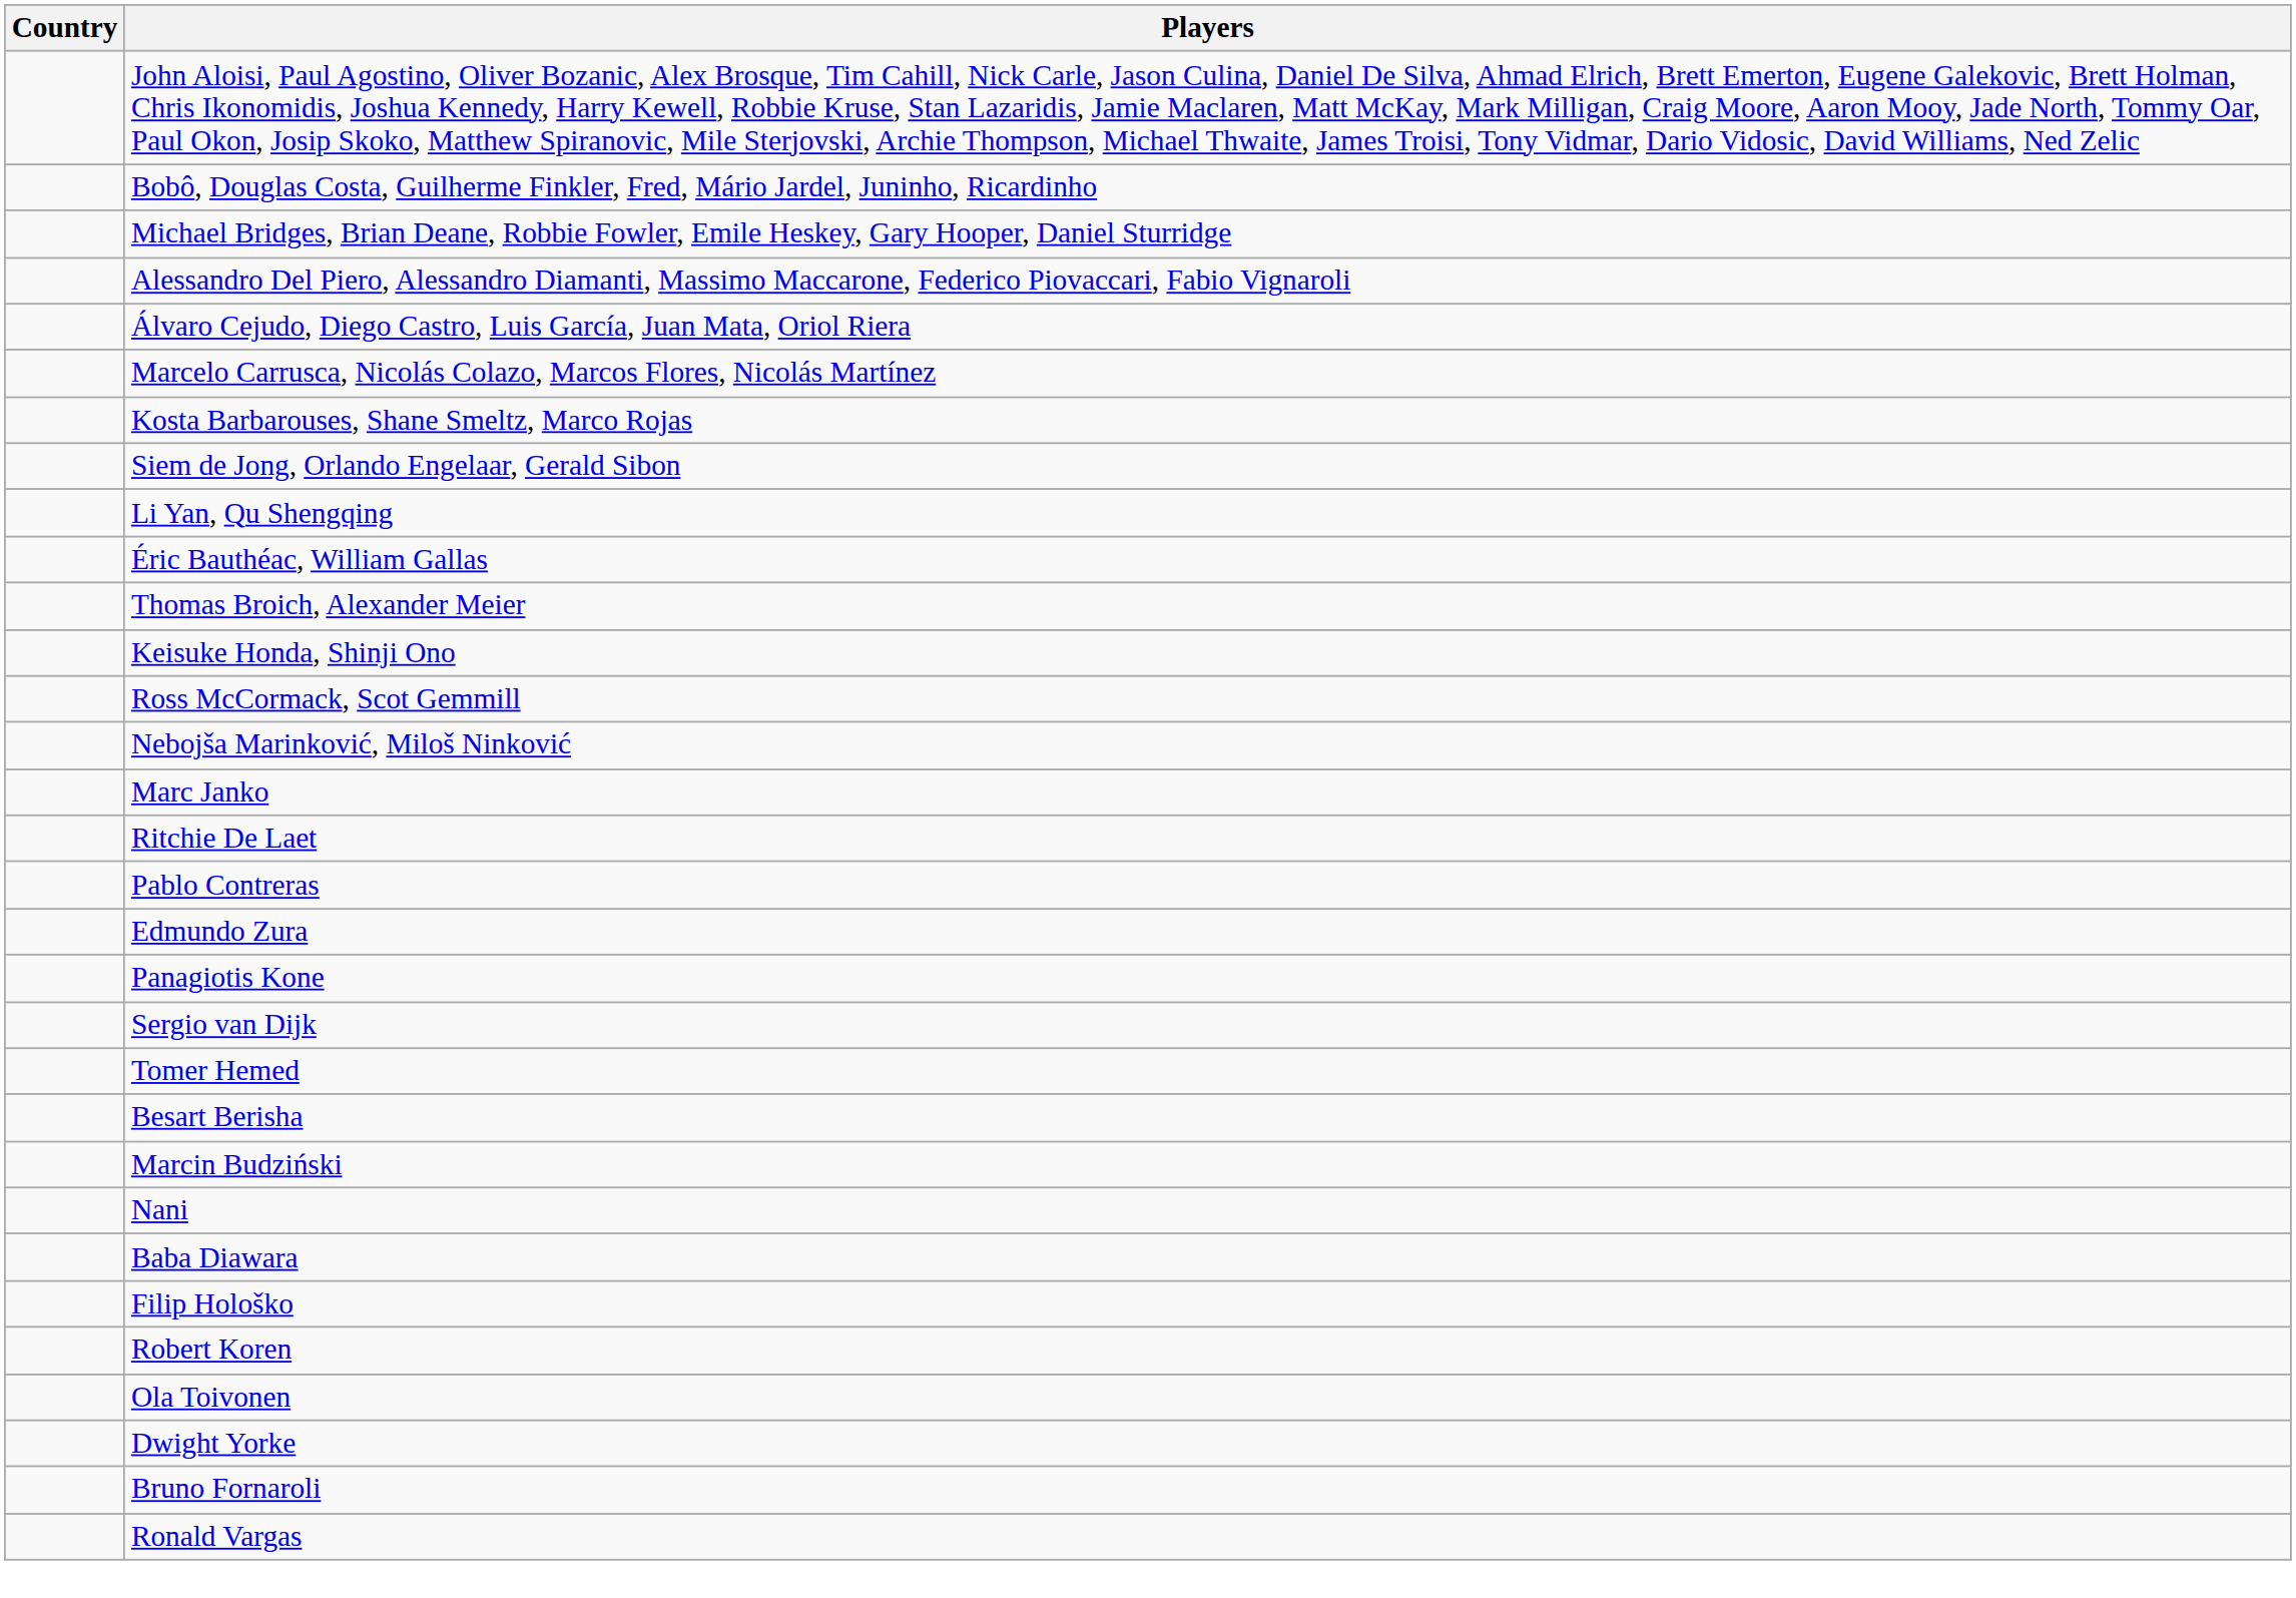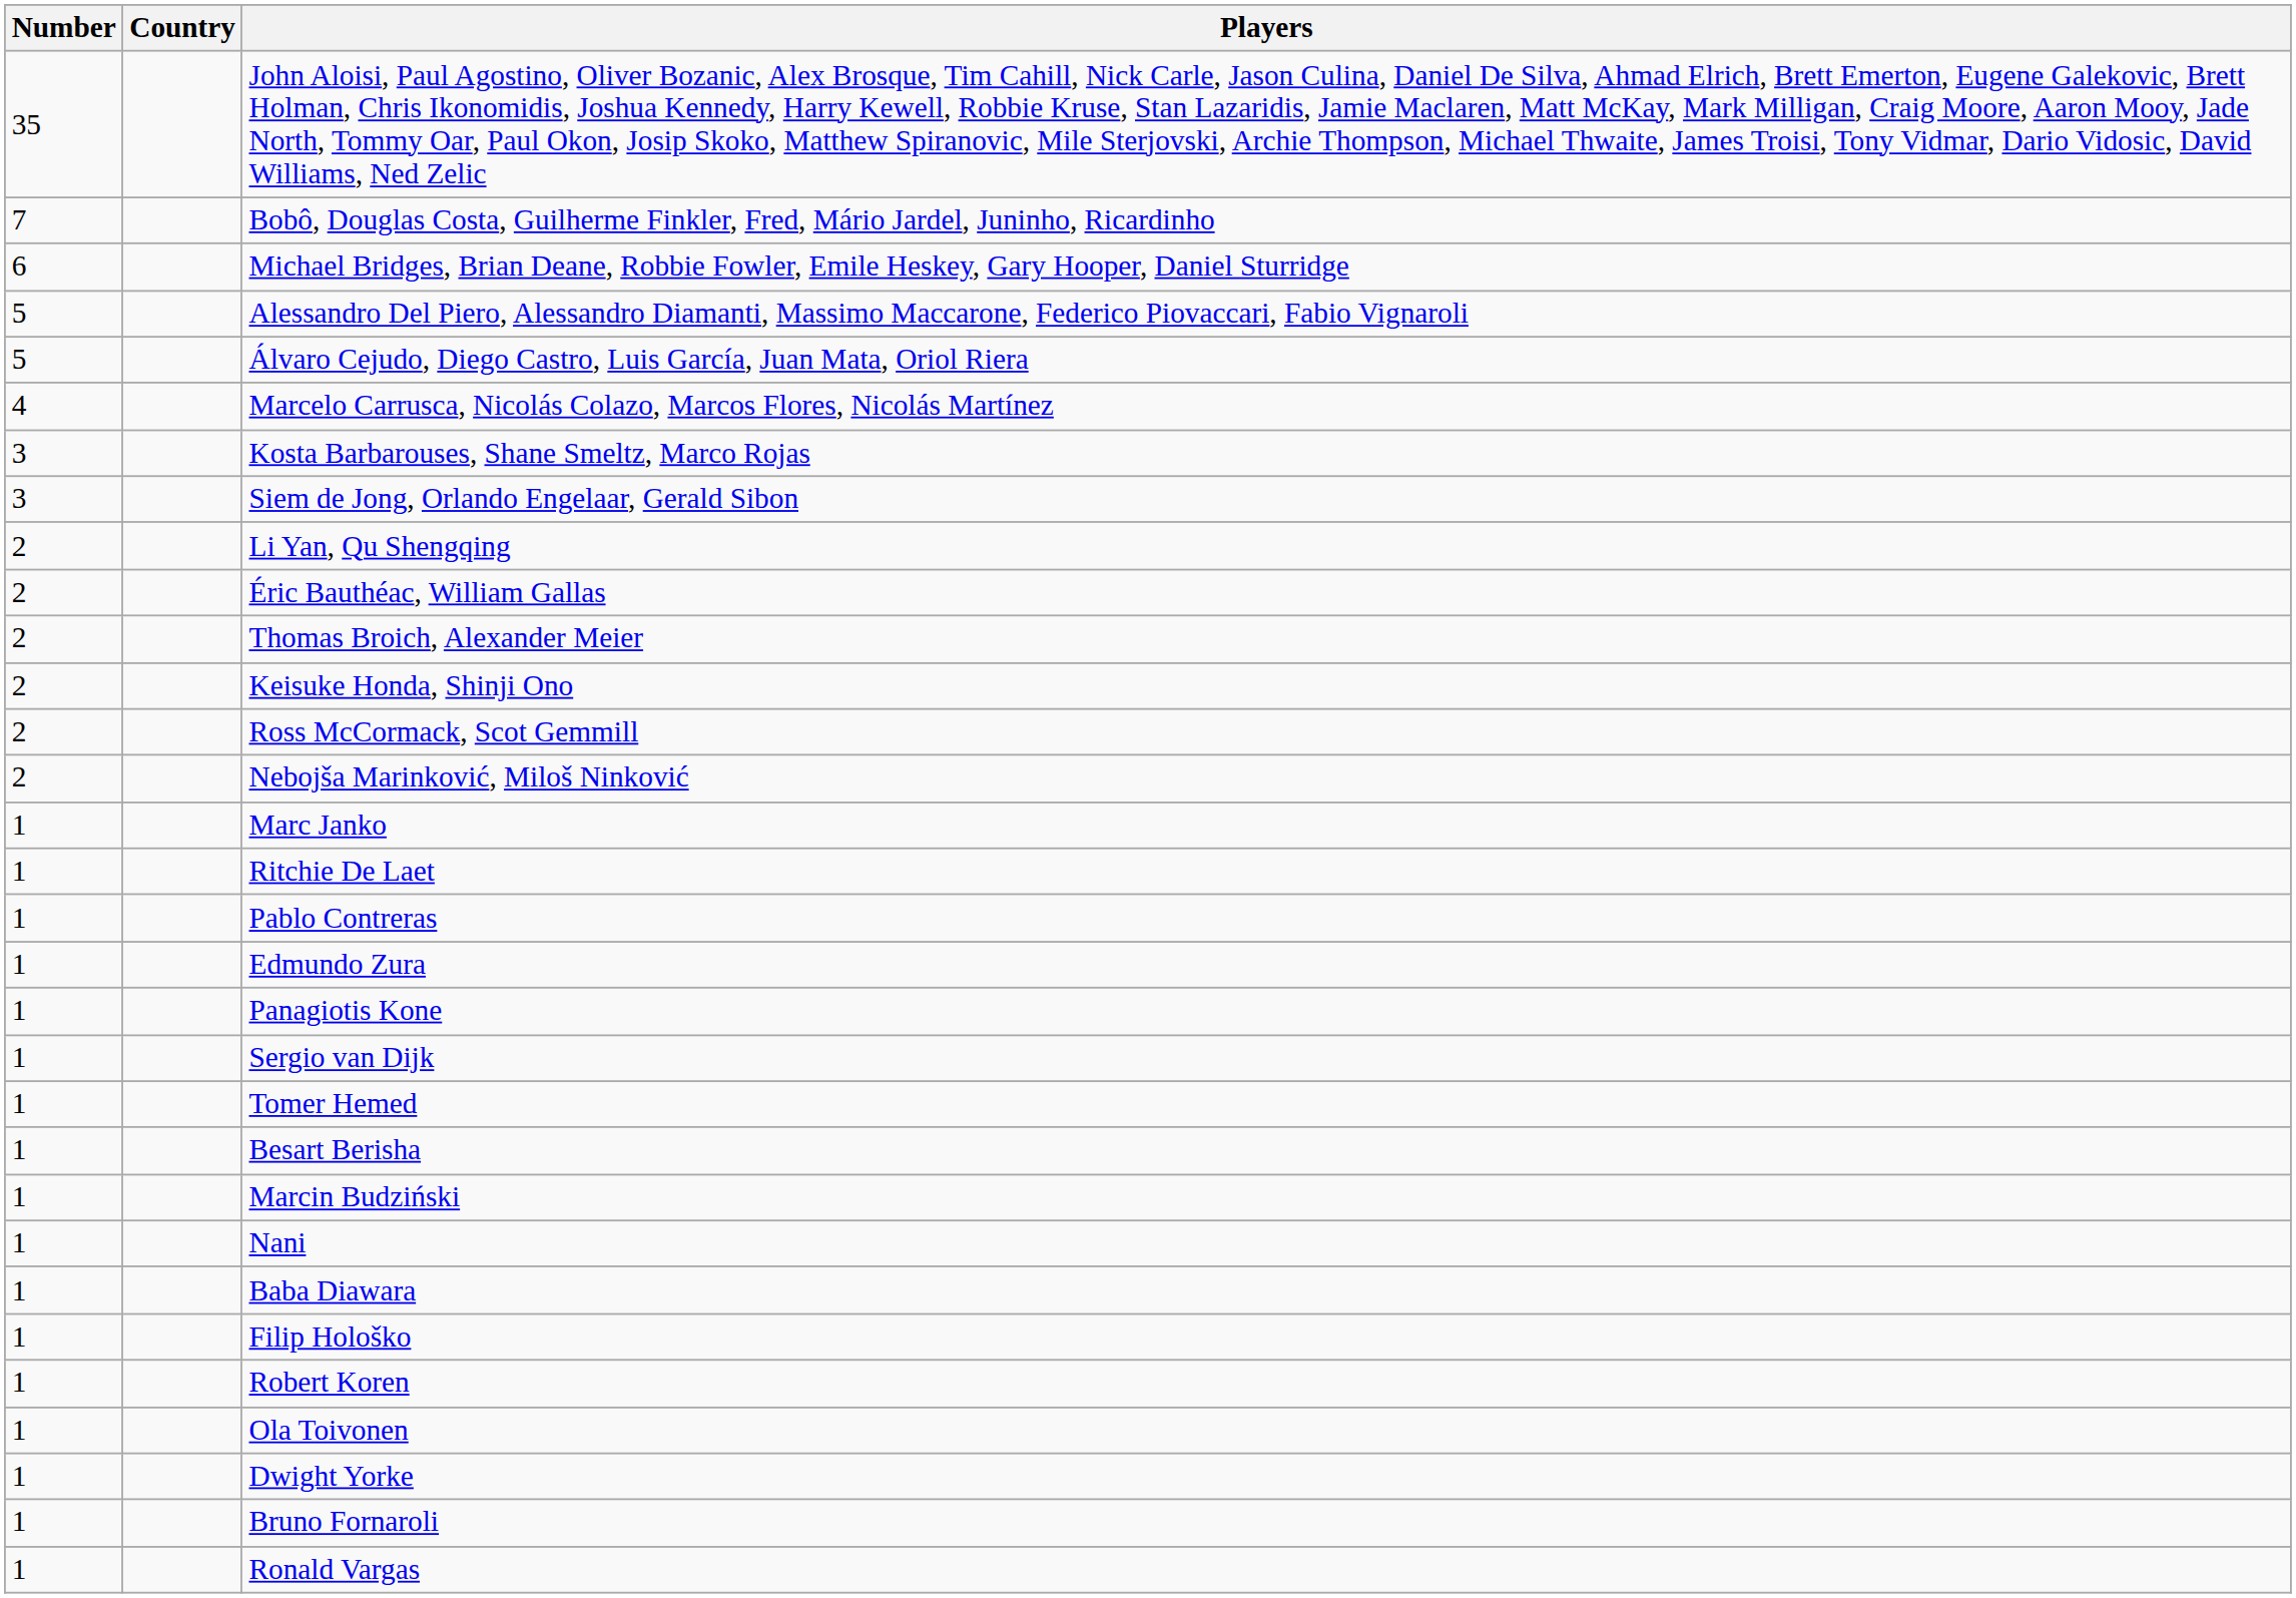+ column: Number | 35 | 7 | 6 | 5 | 5 | 4 | 3 | 3 | 2 | 2 | 2 | 2 | 2 | 2 | 1 | 1 | 1 | 1 | 1 | 1 | 1 | 1 | 1 | 1 | 1 | 1 | 1 | 1 | 1 | 1 | 1
